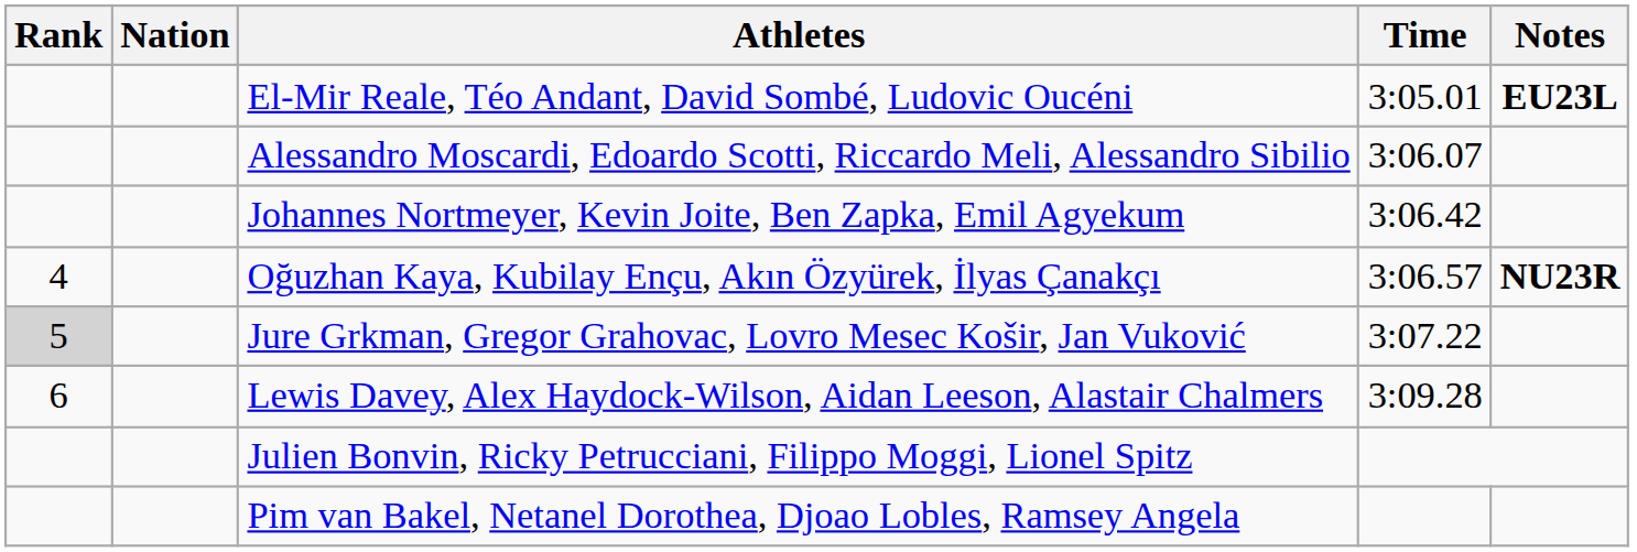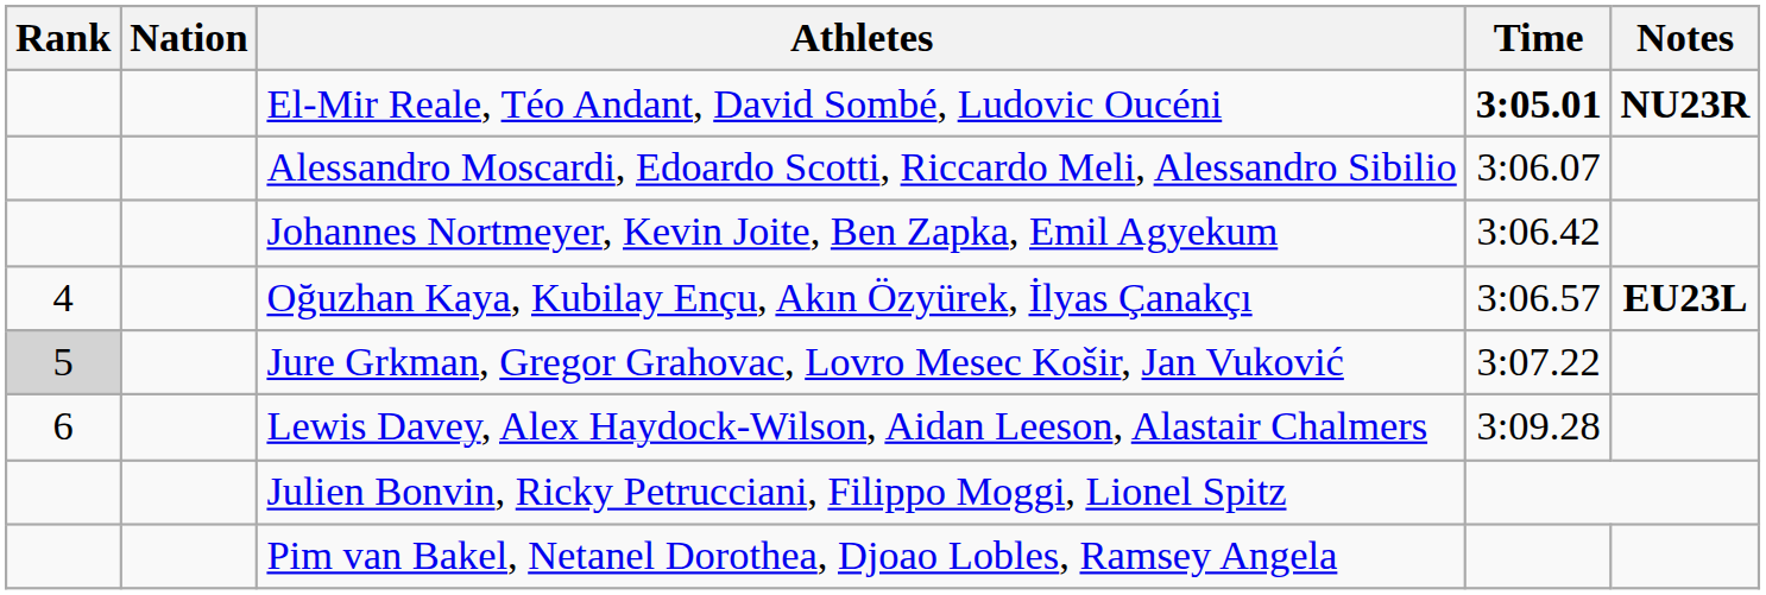El-Mir Reale, Téo Andant, David Sombé, Ludovic Oucéni | Time: normal -> bold
El-Mir Reale, Téo Andant, David Sombé, Ludovic Oucéni | Notes: EU23L -> NU23R
Oğuzhan Kaya, Kubilay Ençu, Akın Özyürek, İlyas Çanakçı | Notes: NU23R -> EU23L
